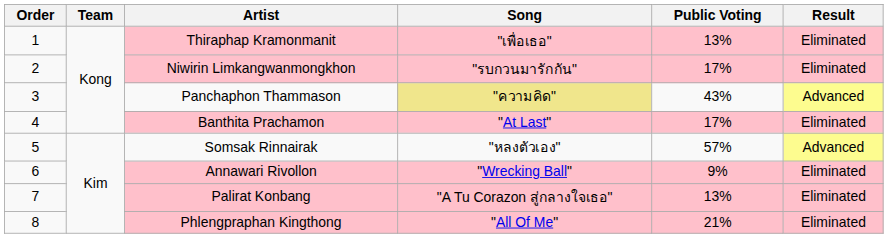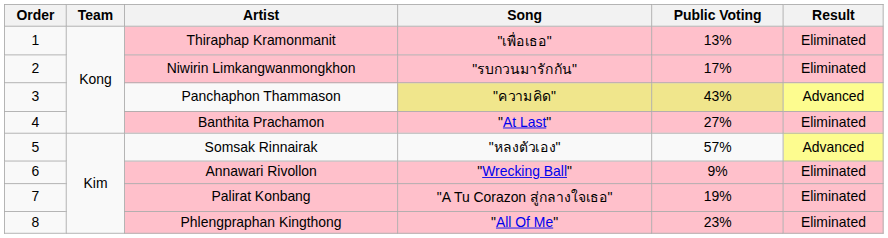Panchaphon Thammason | Public Voting: no background -> khaki background
Banthita Prachamon | Public Voting: 17% -> 27%
Palirat Konbang | Public Voting: 13% -> 19%
Phlengpraphan Kingthong | Public Voting: 21% -> 23%
